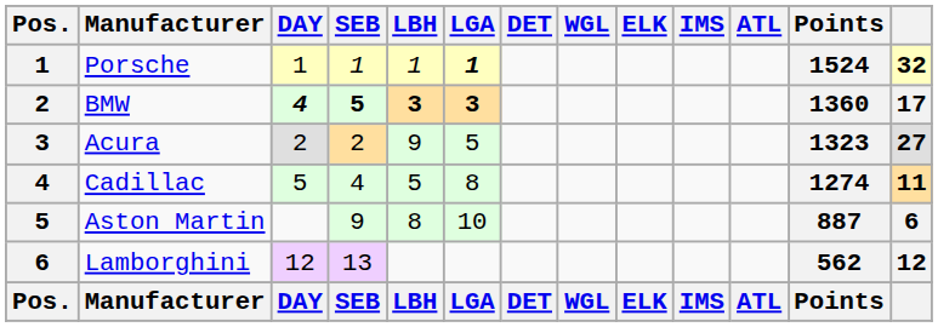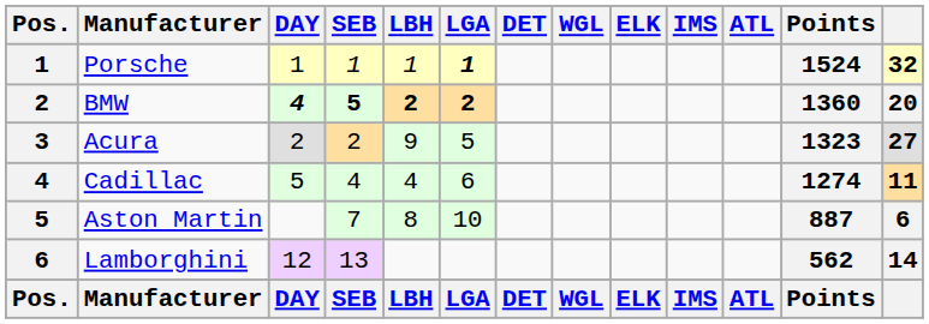BMW | LBH: 3 -> 2
BMW | LGA: 3 -> 2
BMW | column 13: 17 -> 20
Cadillac | LBH: 5 -> 4
Cadillac | LGA: 8 -> 6
Aston Martin | SEB: 9 -> 7
Lamborghini | column 13: 12 -> 14
